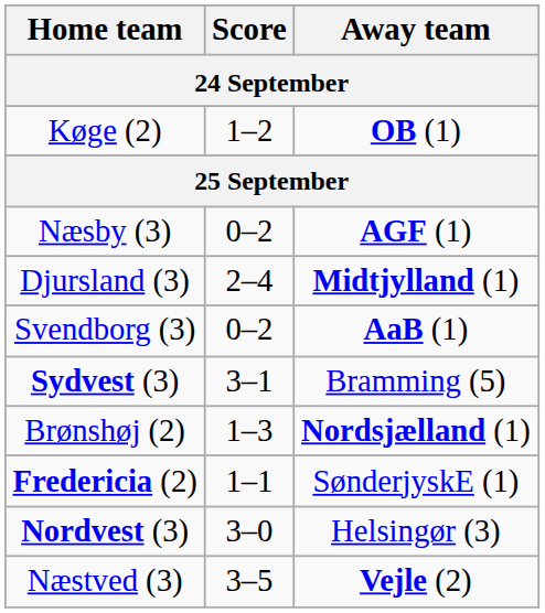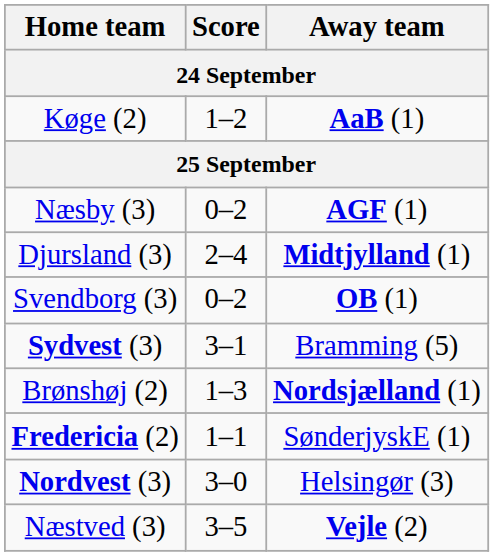Køge (2) | Away team: OB (1) -> AaB (1)
Svendborg (3) | Away team: AaB (1) -> OB (1)
